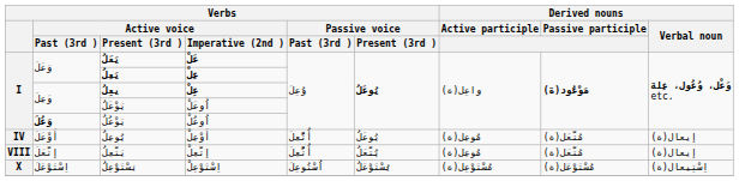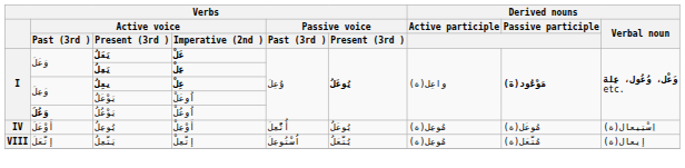يُوعِلُ | Derived nouns / Passive participle: مُتَّعَل(ة) -> مُوعَل(ة)
يُوعِلُ | Derived nouns / Verbal noun: إيعال(ة) -> اِسْتِيعال(ة)
يَتَّعِلُ | Verbs / Passive voice / Past (3rd ): أُتُّعِلَ -> اُسْتُوعِلَ
- row: X | اِسْتَوْعَلَ | يَسْتَوْعِلُ | اِسْتَوْعِلْ | اُسْتُوعِلَ | يُسْتَوْعَلُ | مُسْتَوْعِل(ة) | مُسْتَوْعَل(ة) | اِسْتِيعال(ة)
